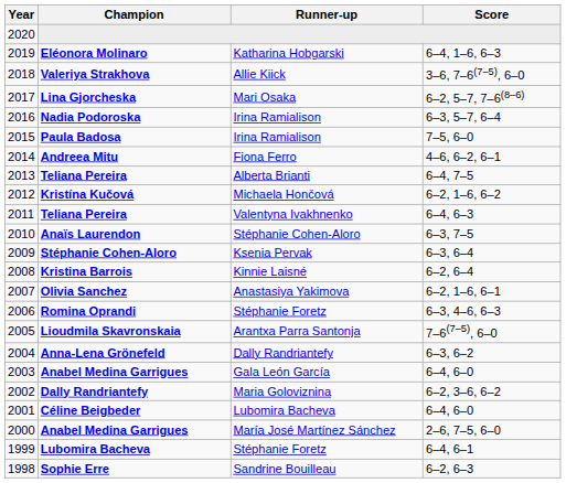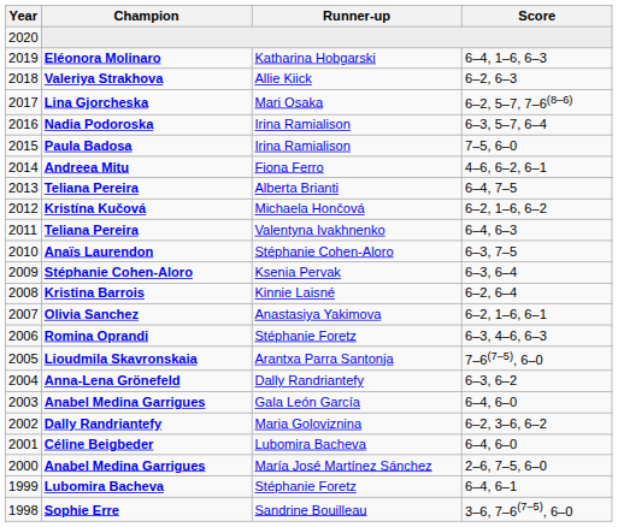Valeriya Strakhova | Score: 3–6, 7–6(7–5), 6–0 -> 6–2, 6–3
Sophie Erre | Score: 6–2, 6–3 -> 3–6, 7–6(7–5), 6–0
